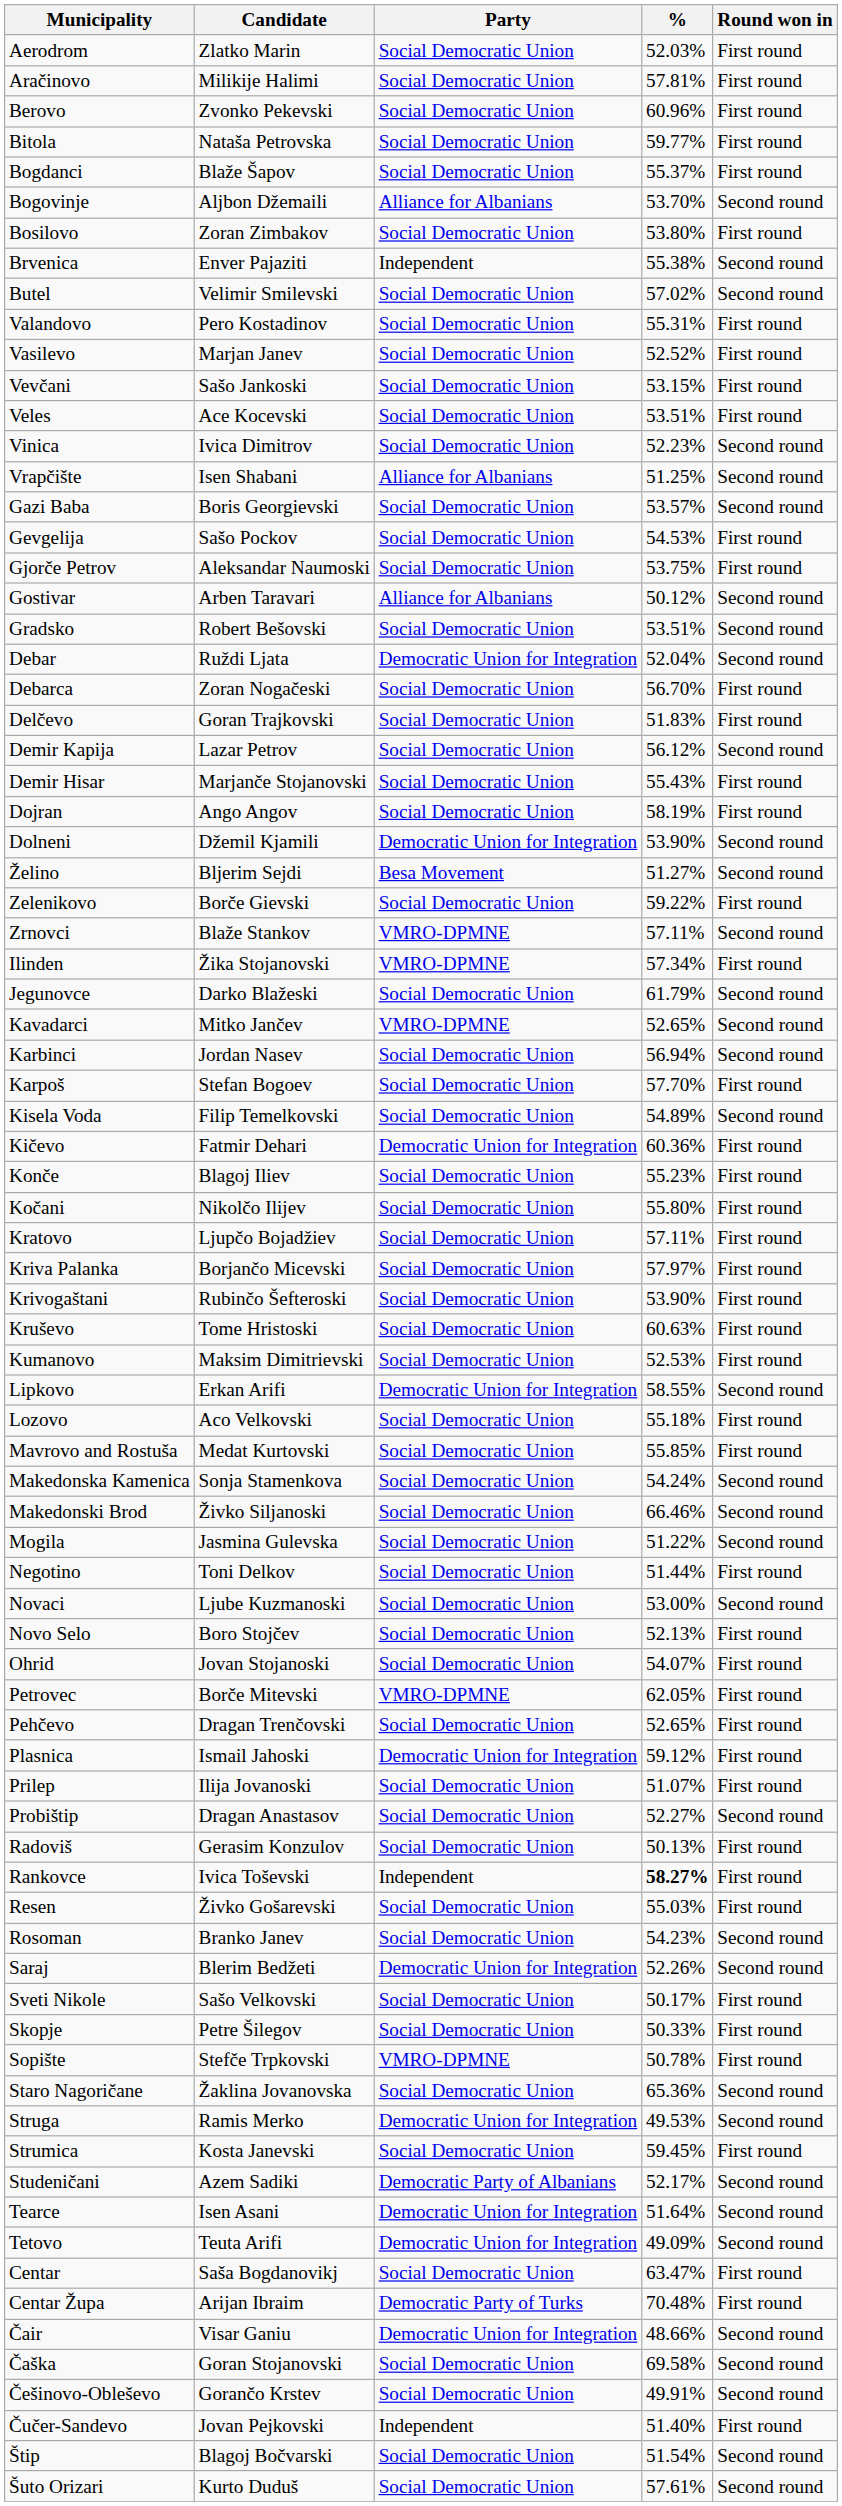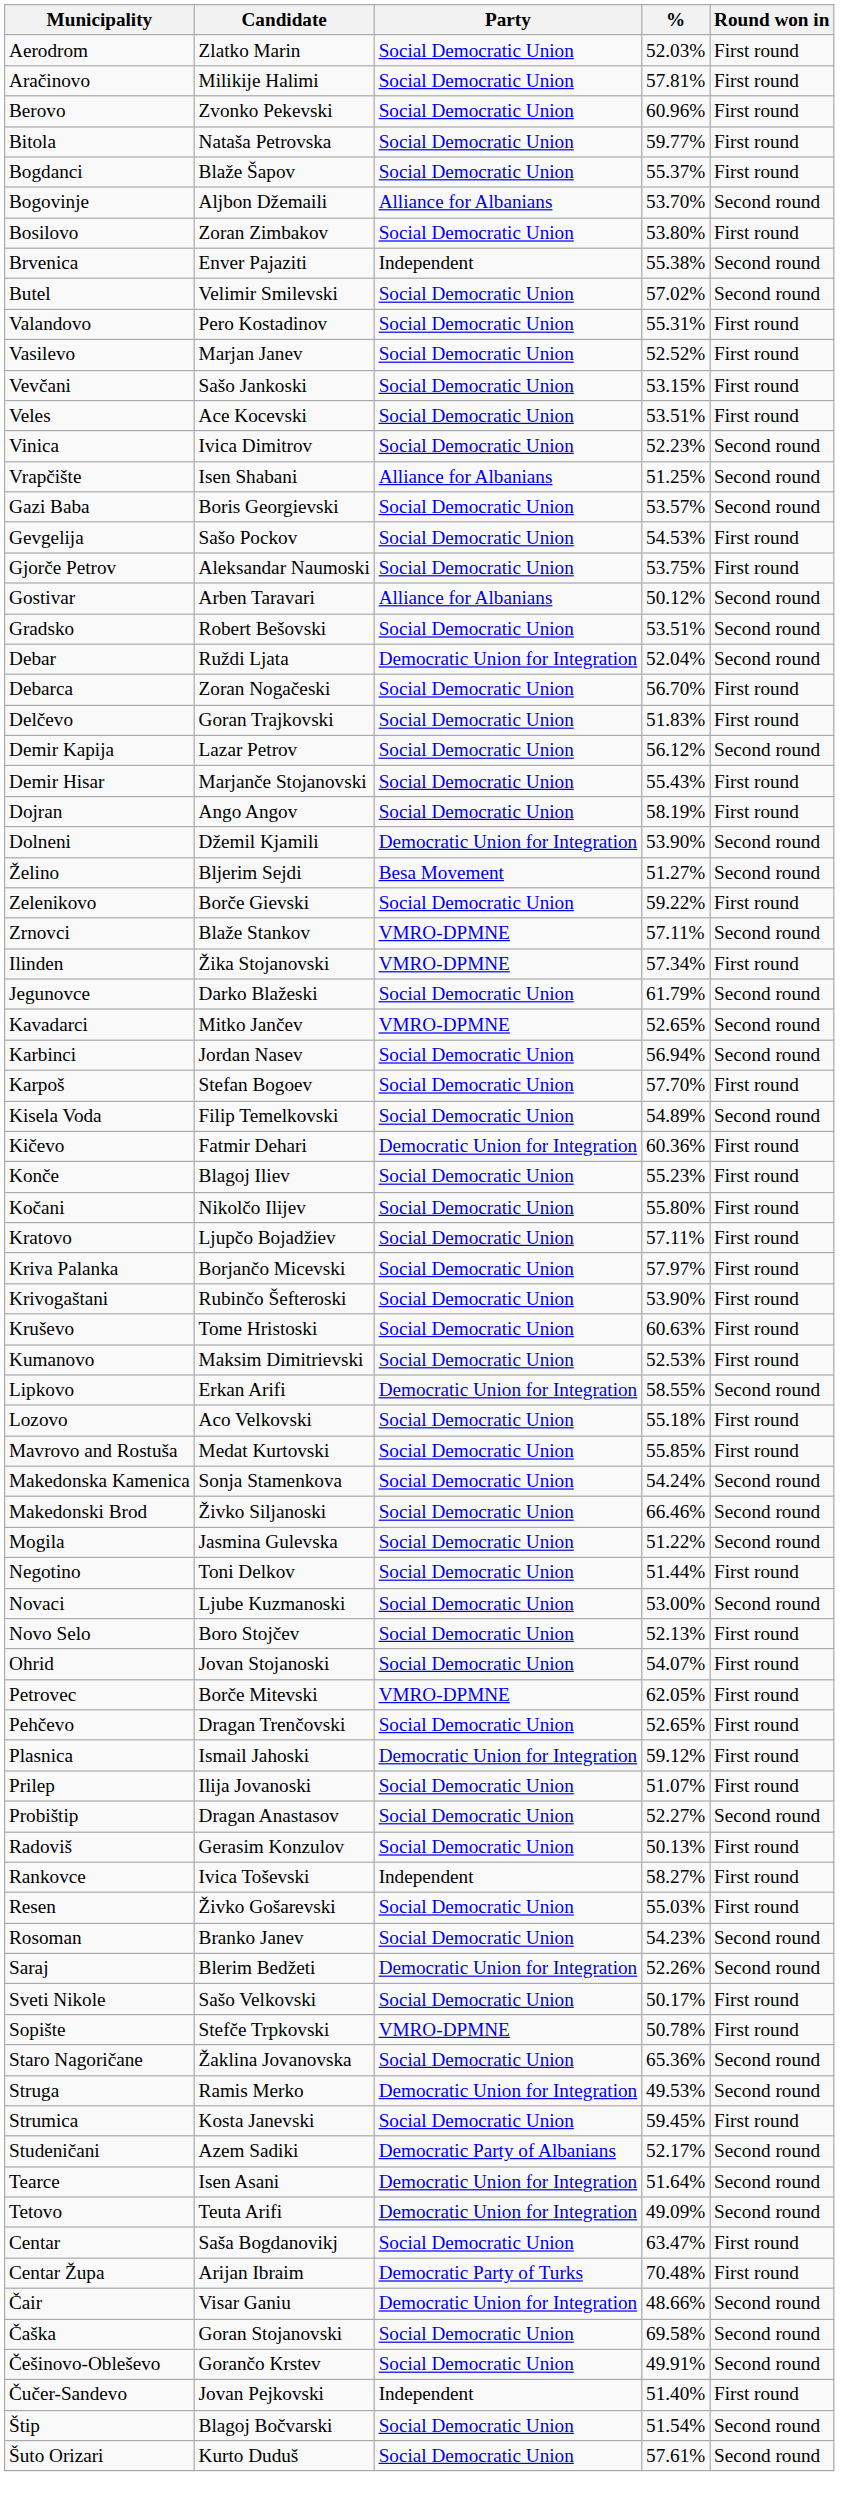Rankovce | %: bold -> normal
- row: Skopje | Petre Šilegov | Social Democratic Union | 50.33% | First round
